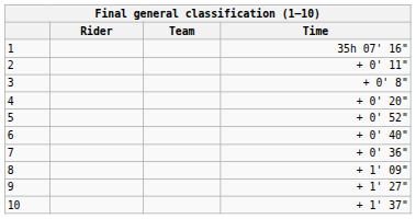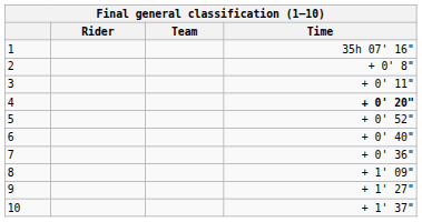2 | Time: + 0' 11" -> + 0' 8"
3 | Time: + 0' 8" -> + 0' 11"
4 | Time: normal -> bold
